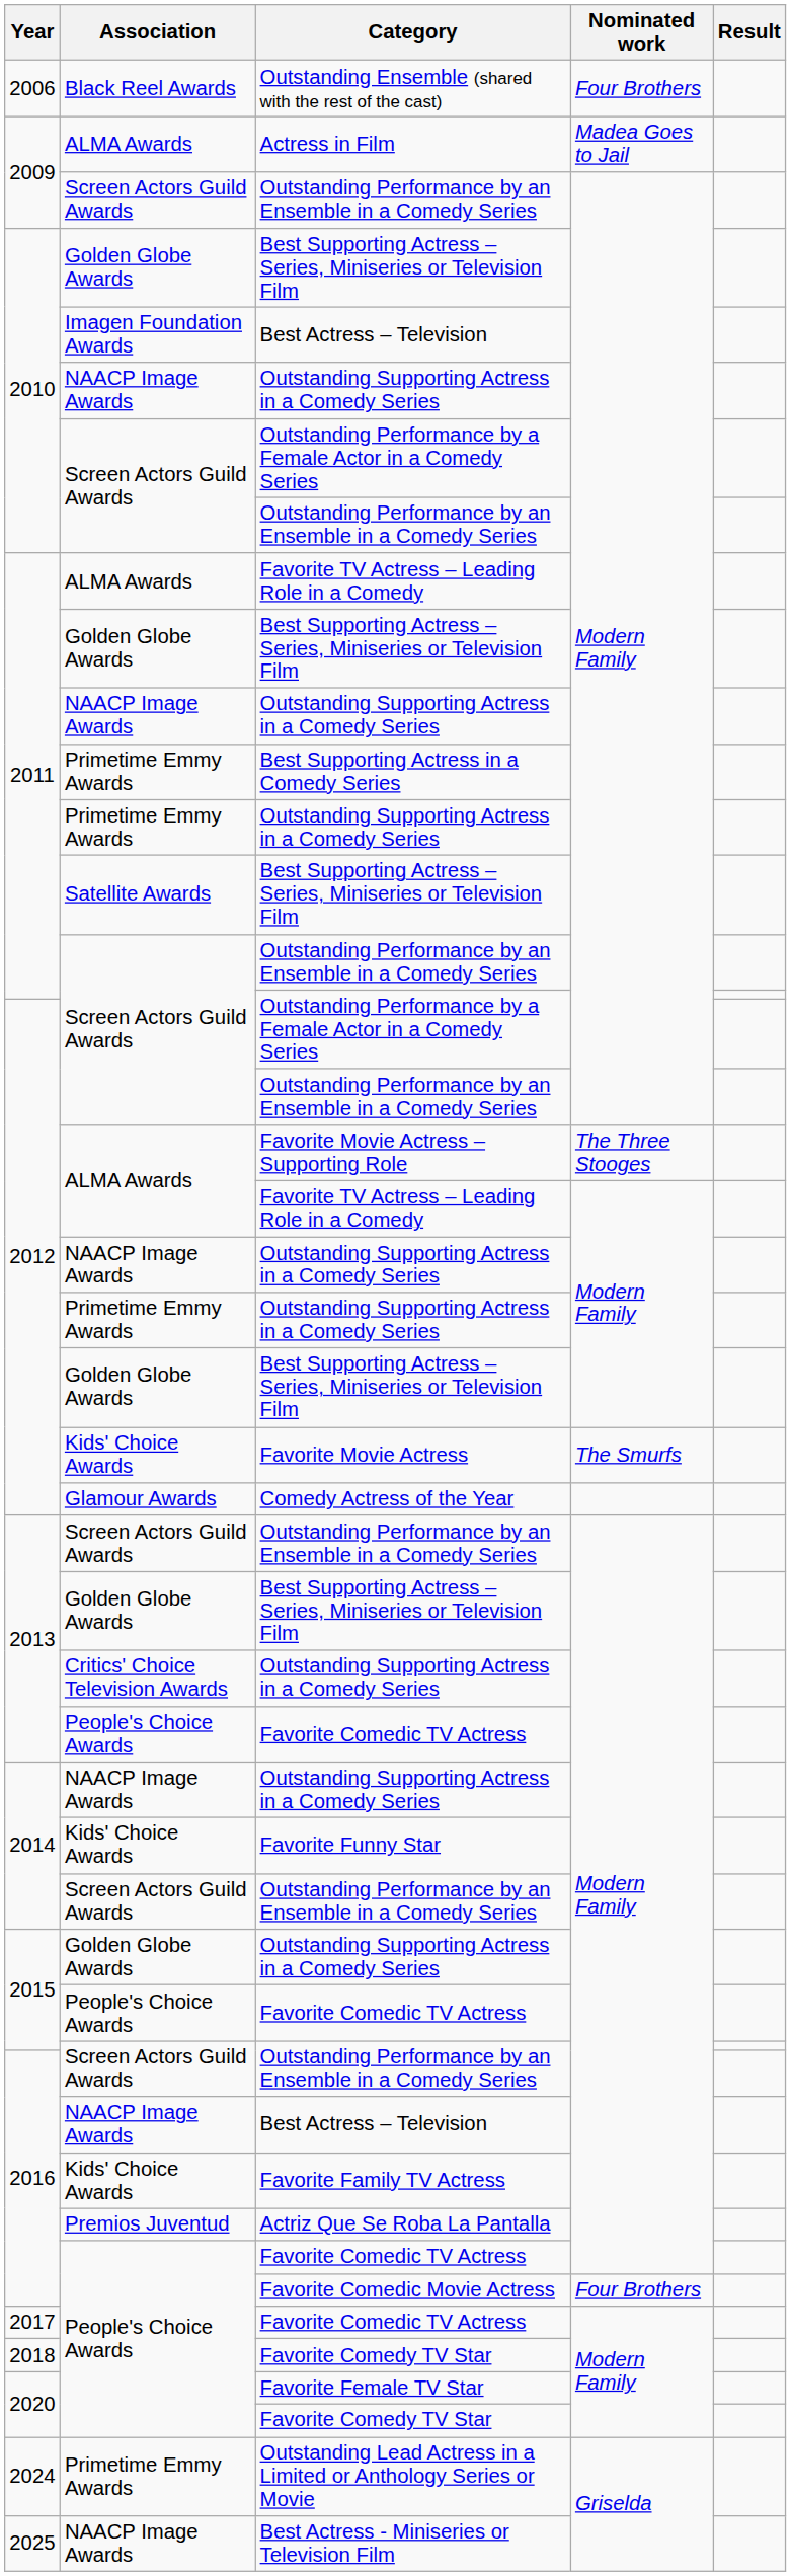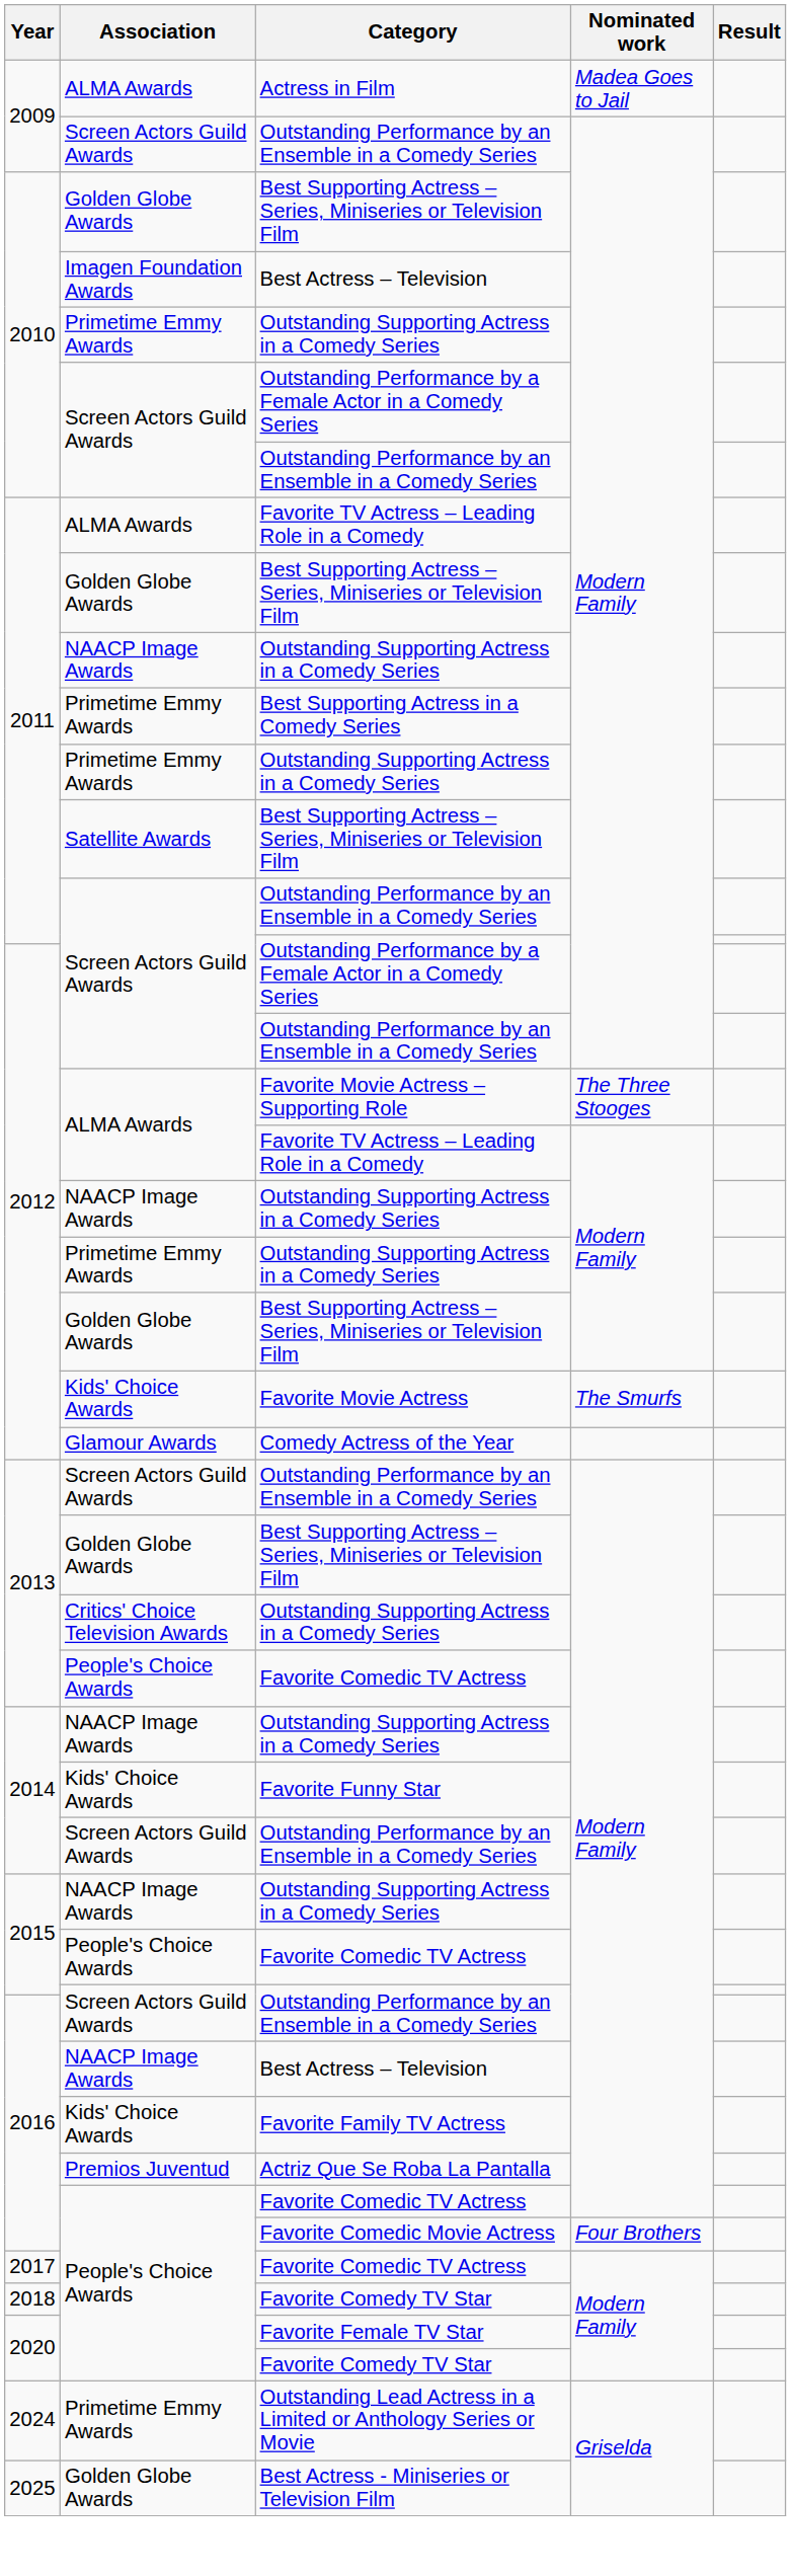- row: 2006 | Black Reel Awards | Outstanding Ensemble (shared with the rest of the cast) | Four Brothers
2010 / Outstanding Supporting Actress in a Comedy Series | Association: NAACP Image Awards -> Primetime Emmy Awards
2015 / Outstanding Supporting Actress in a Comedy Series | Association: Golden Globe Awards -> NAACP Image Awards
Best Actress - Miniseries or Television Film | Association: NAACP Image Awards -> Golden Globe Awards
